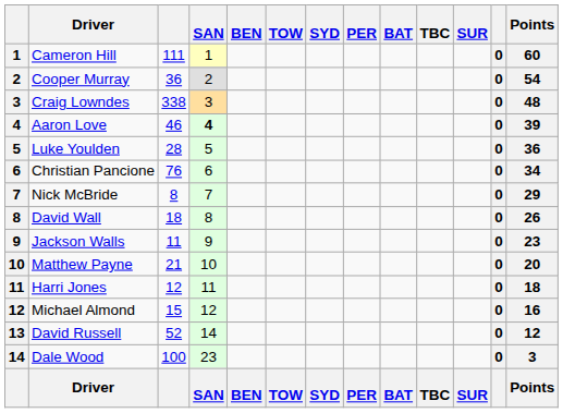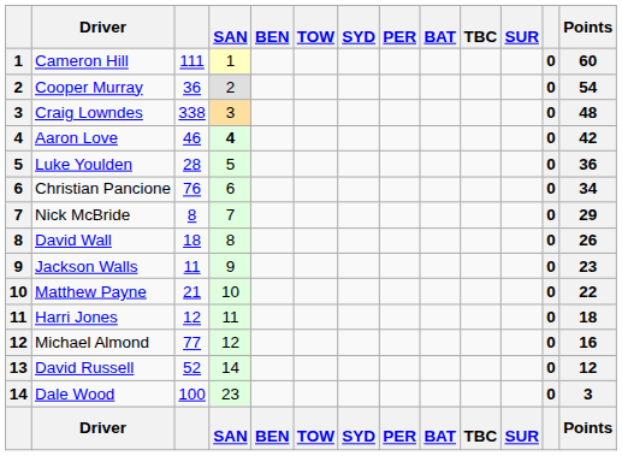Aaron Love | Points: 39 -> 42
Matthew Payne | Points: 20 -> 22
Michael Almond | column 3: 15 -> 77
